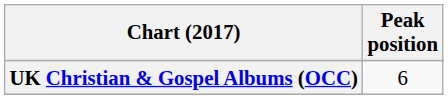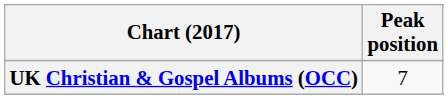UK Christian & Gospel Albums (OCC) | Peak position: 6 -> 7
